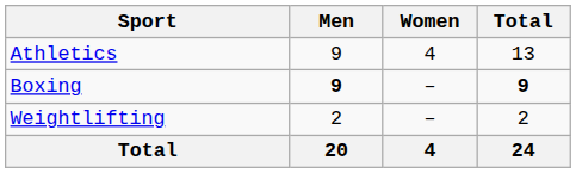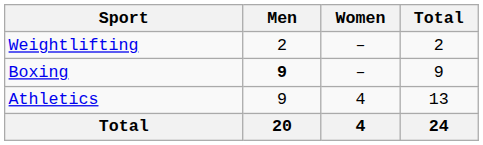rows swapped: Athletics <-> Weightlifting
Boxing | Total: bold -> normal
